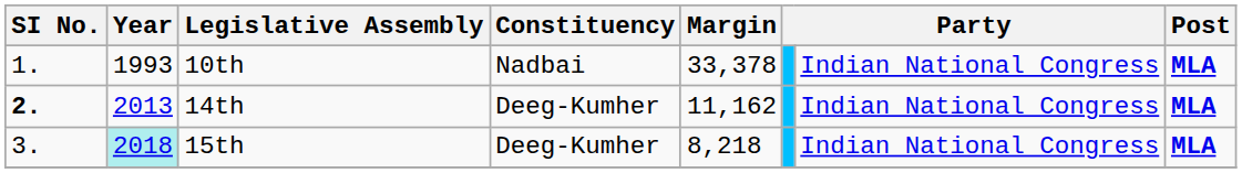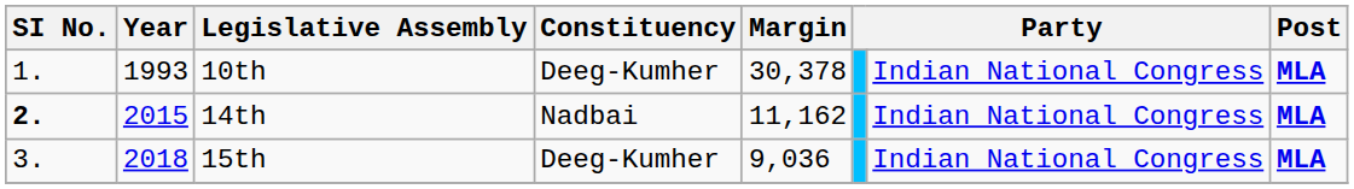10th | Constituency: Nadbai -> Deeg-Kumher
10th | Margin: 33,378 -> 30,378
14th | Year: 2013 -> 2015
14th | Constituency: Deeg-Kumher -> Nadbai
15th | Year: paleturquoise background -> no background
15th | Margin: 8,218 -> 9,036
